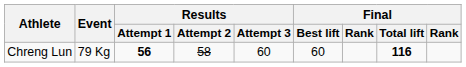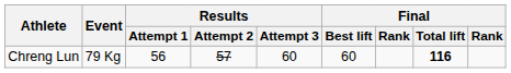Chreng Lun | Results / Attempt 1: bold -> normal
Chreng Lun | Results / Attempt 2: 58 -> 57
